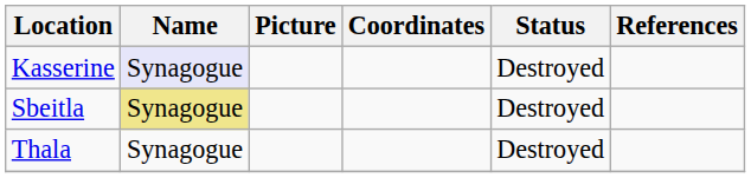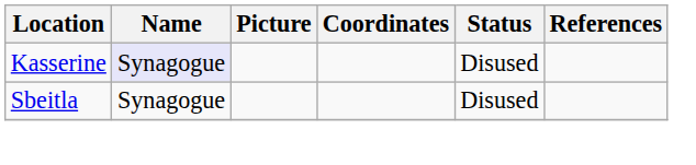Kasserine | Status: Destroyed -> Disused
Sbeitla | Name: khaki background -> no background
Sbeitla | Status: Destroyed -> Disused
- row: Thala | Synagogue | Destroyed
